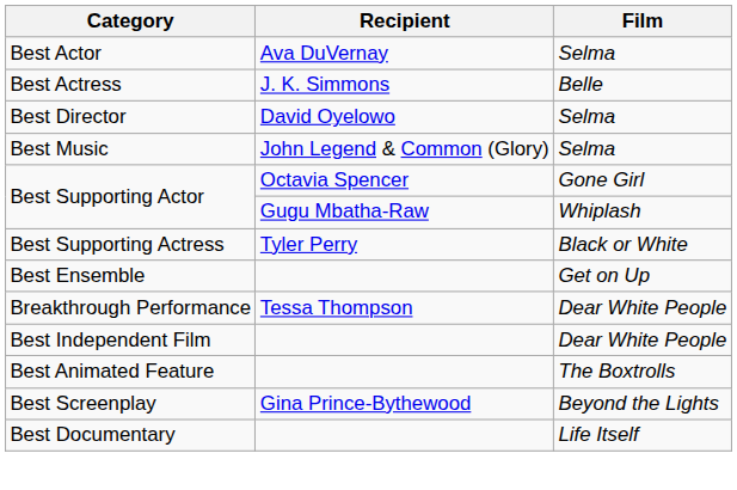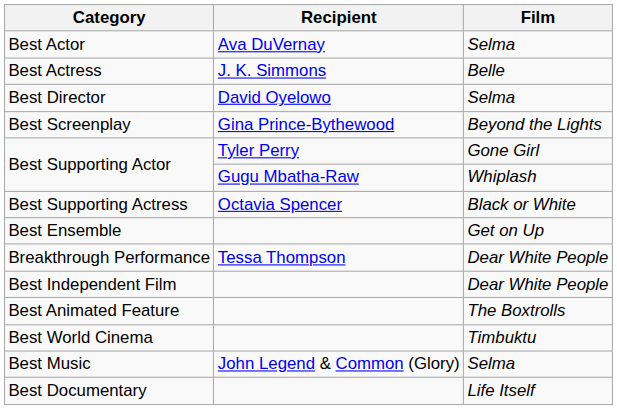rows swapped: Best Screenplay <-> Best Music
Best Supporting Actor / Gone Girl | Recipient: Octavia Spencer -> Tyler Perry
Best Supporting Actress | Recipient: Tyler Perry -> Octavia Spencer
+ row: Best World Cinema | Timbuktu
